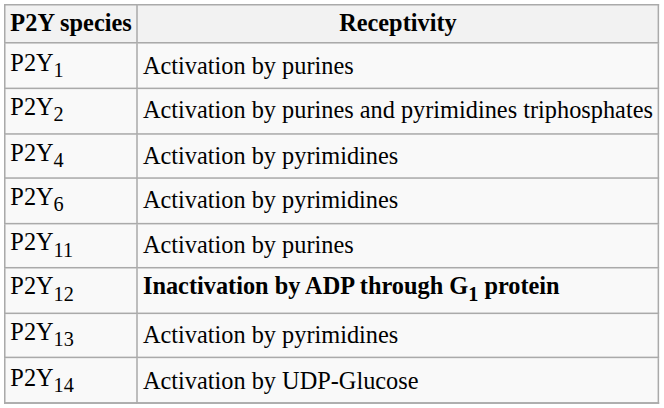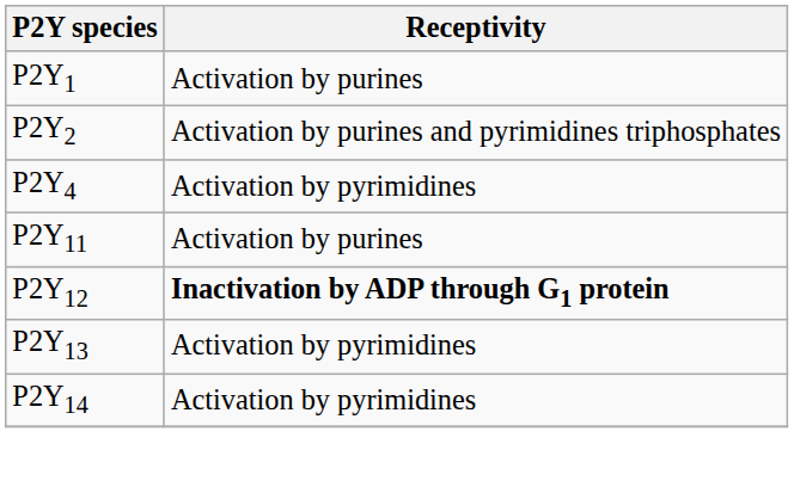- row: P2Y6 | Activation by pyrimidines
P2Y14 | Receptivity: Activation by UDP-Glucose -> Activation by pyrimidines
